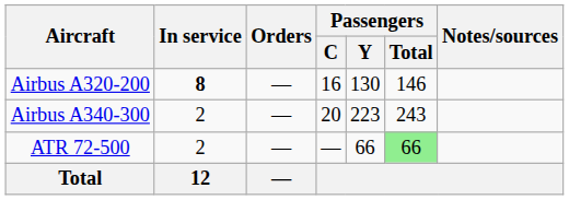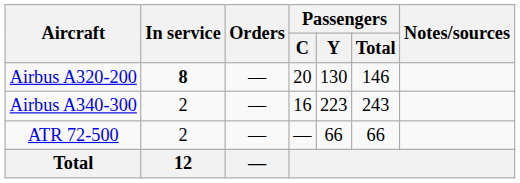Airbus A320-200 | Passengers / C: 16 -> 20
Airbus A340-300 | Passengers / C: 20 -> 16
ATR 72-500 | Passengers / Total: lightgreen background -> no background
